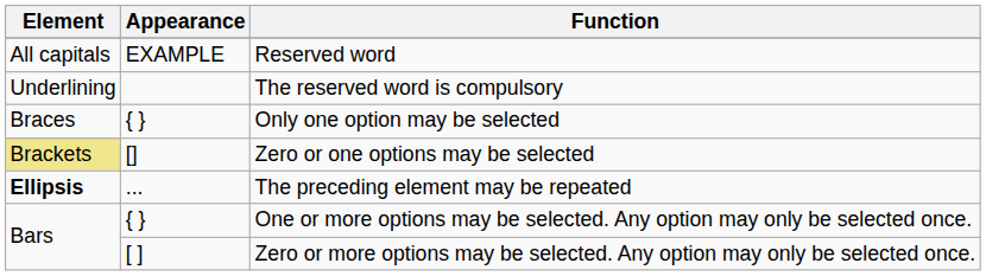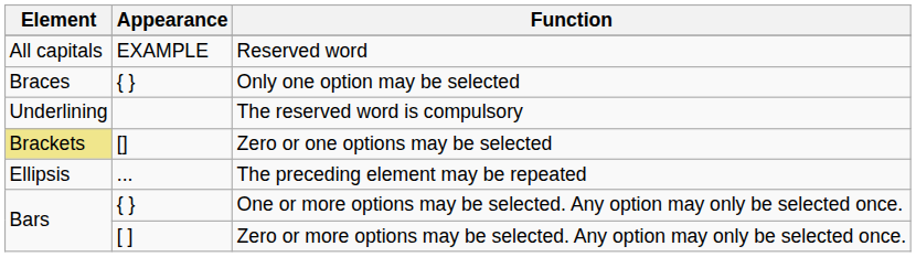rows swapped: The reserved word is compulsory <-> Only one option may be selected
The preceding element may be repeated | Element: bold -> normal
